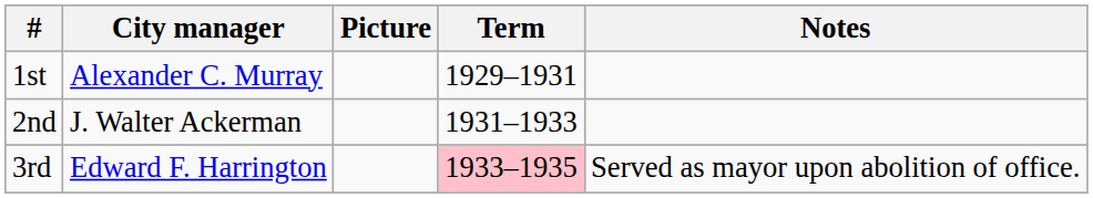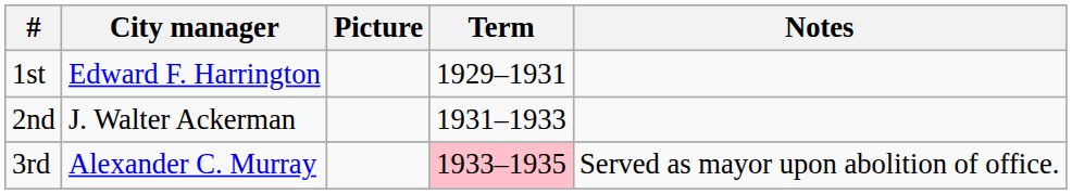1st | City manager: Alexander C. Murray -> Edward F. Harrington
3rd | City manager: Edward F. Harrington -> Alexander C. Murray
